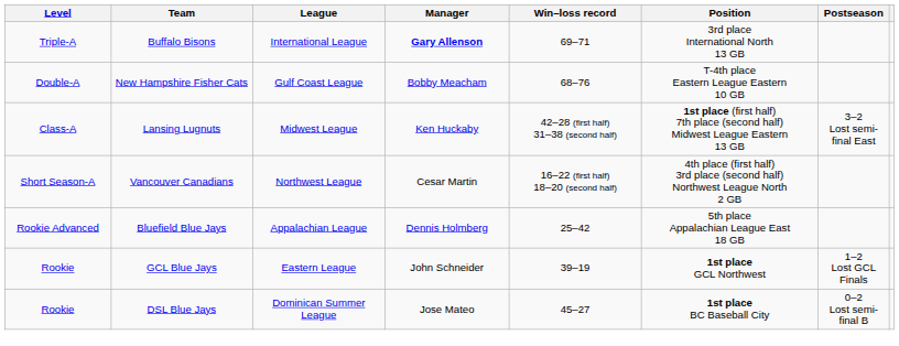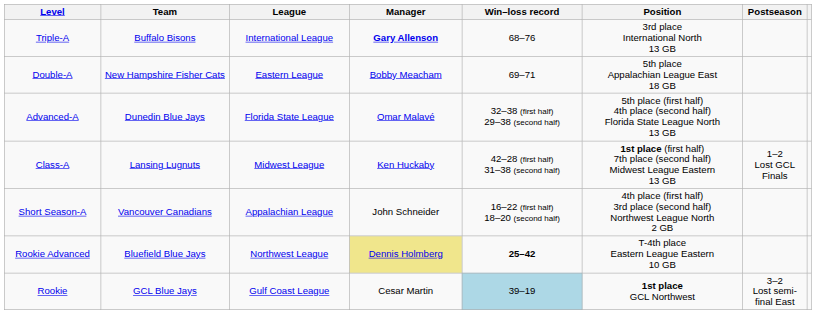Buffalo Bisons | Win–loss record: 69–71 -> 68–76
New Hampshire Fisher Cats | League: Gulf Coast League -> Eastern League
New Hampshire Fisher Cats | Win–loss record: 68–76 -> 69–71
New Hampshire Fisher Cats | Position: T-4th place Eastern League Eastern 10 GB -> 5th place Appalachian League East 18 GB
+ row: Advanced-A | Dunedin Blue Jays | Florida State League | Omar Malavé | 32–38 (first half) 29–38 (second half) | 5th place (first half) 4th place (second half) Florida State League North 13 GB
Lansing Lugnuts | Postseason: 3–2 Lost semi-final East -> 1–2 Lost GCL Finals
Vancouver Canadians | League: Northwest League -> Appalachian League
Vancouver Canadians | Manager: Cesar Martin -> John Schneider
Bluefield Blue Jays | League: Appalachian League -> Northwest League
Bluefield Blue Jays | Manager: no background -> khaki background
Bluefield Blue Jays | Win–loss record: normal -> bold
Bluefield Blue Jays | Position: 5th place Appalachian League East 18 GB -> T-4th place Eastern League Eastern 10 GB
GCL Blue Jays | League: Eastern League -> Gulf Coast League
GCL Blue Jays | Manager: John Schneider -> Cesar Martin
GCL Blue Jays | Win–loss record: no background -> lightblue background
GCL Blue Jays | Postseason: 1–2 Lost GCL Finals -> 3–2 Lost semi-final East
- row: Rookie | DSL Blue Jays | Dominican Summer League | Jose Mateo | 45–27 | 1st place BC Baseball City | 0–2 Lost semi-final B
